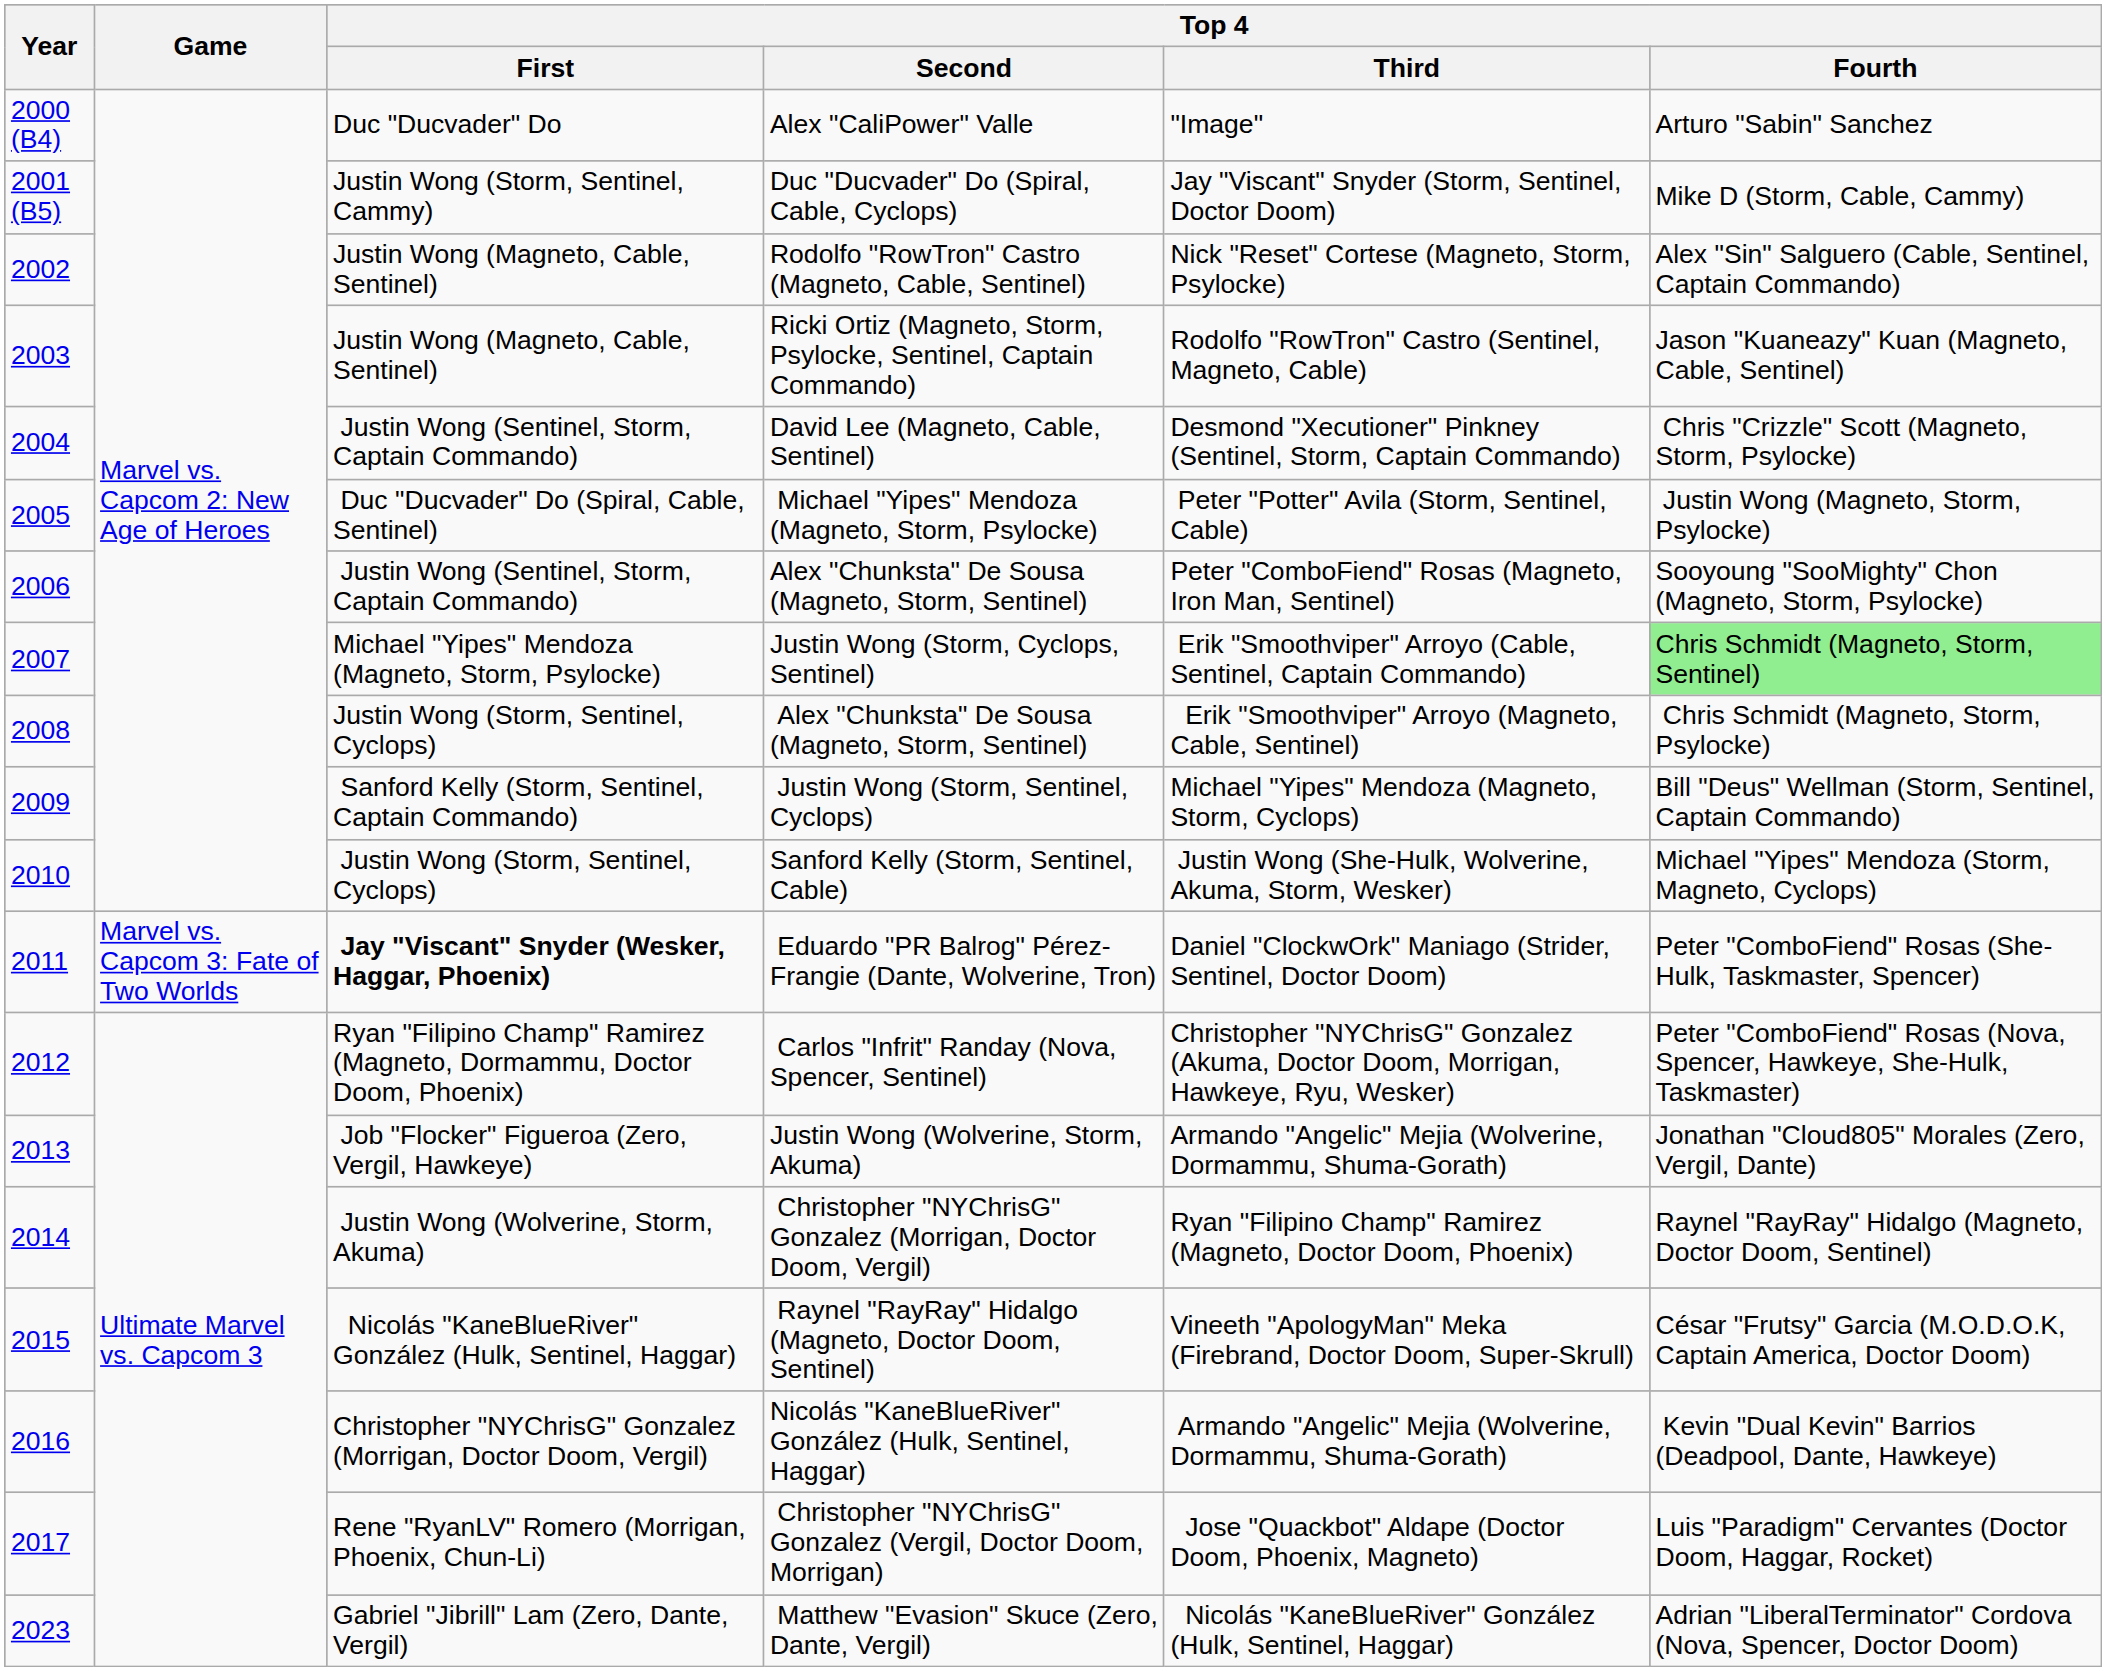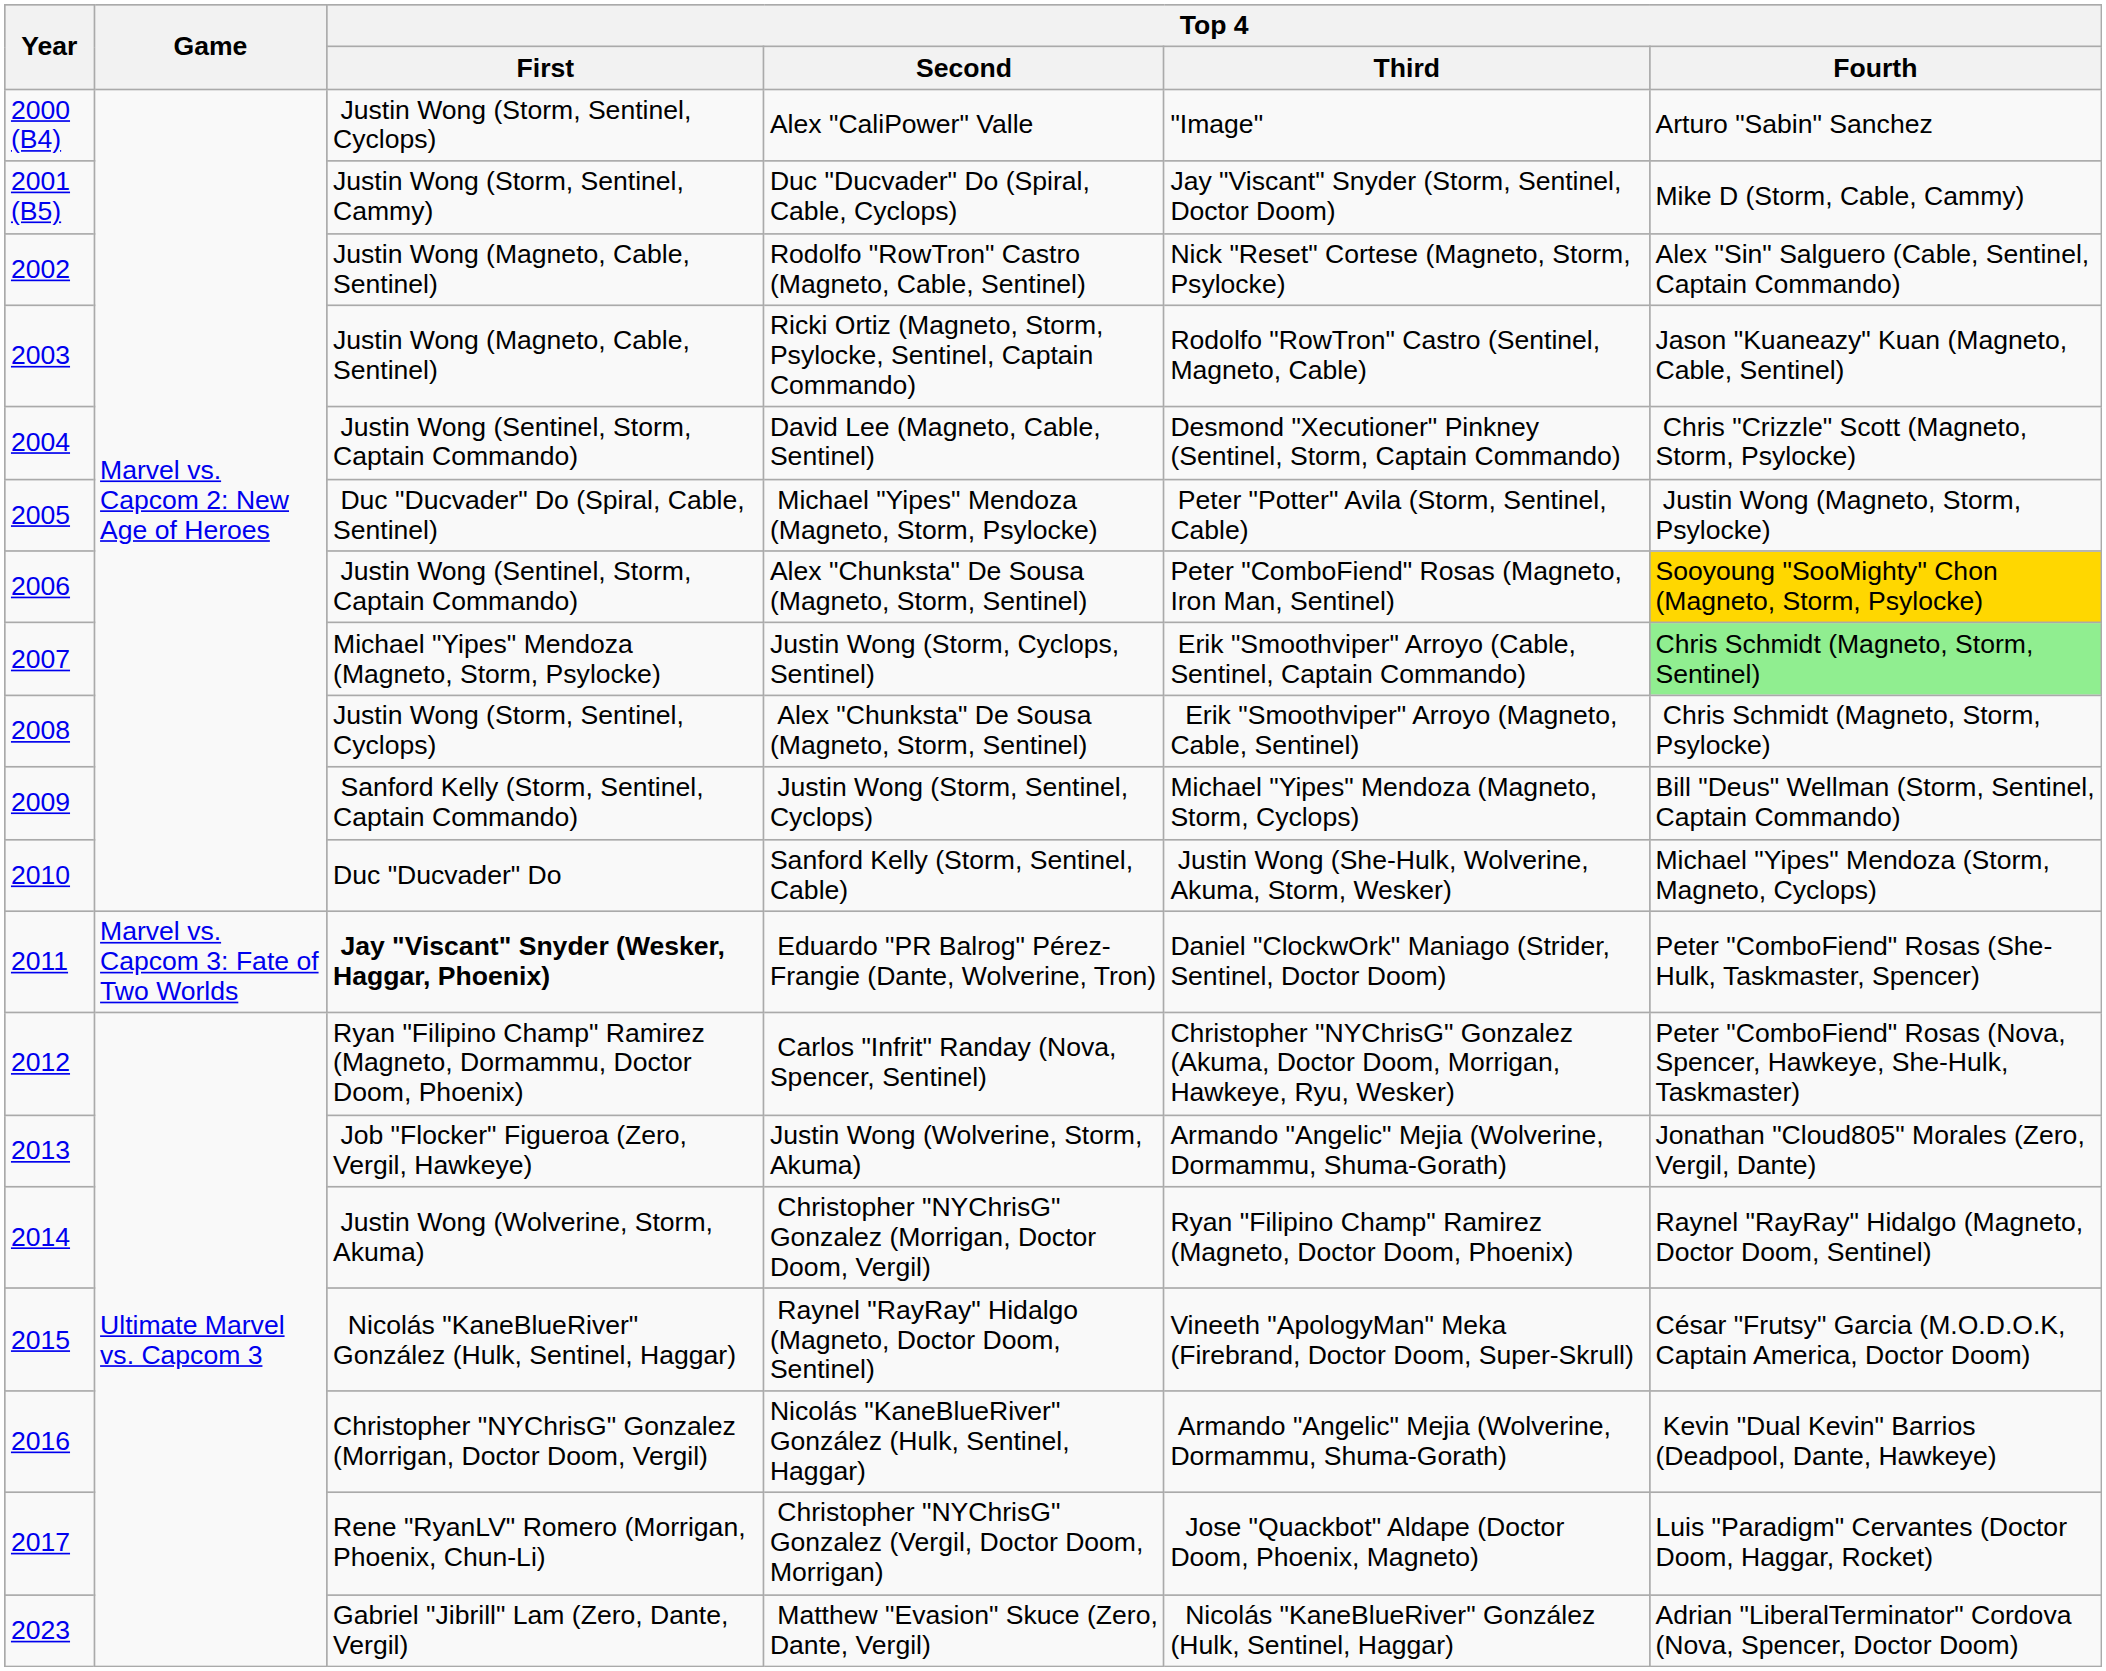Alex "CaliPower" Valle | Top 4 / First: Duc "Ducvader" Do -> Justin Wong (Storm, Sentinel, Cyclops)
2006 / Alex "Chunksta" De Sousa (Magneto, Storm, Sentinel) | Top 4 / Fourth: no background -> gold background
Sanford Kelly (Storm, Sentinel, Cable) | Top 4 / First: Justin Wong (Storm, Sentinel, Cyclops) -> Duc "Ducvader" Do
